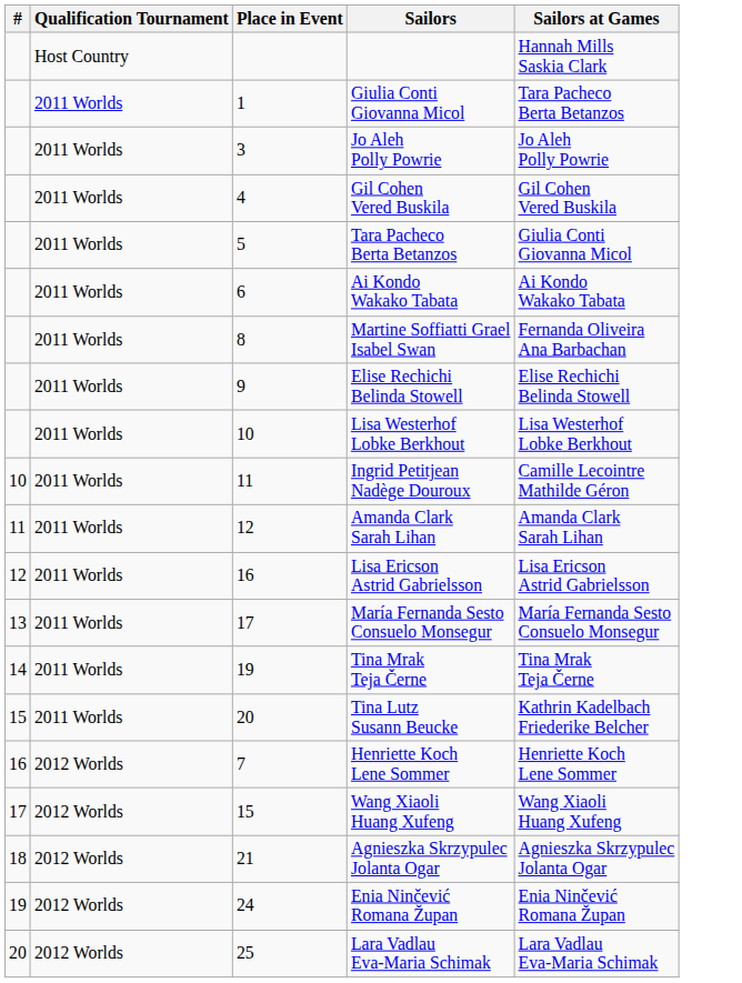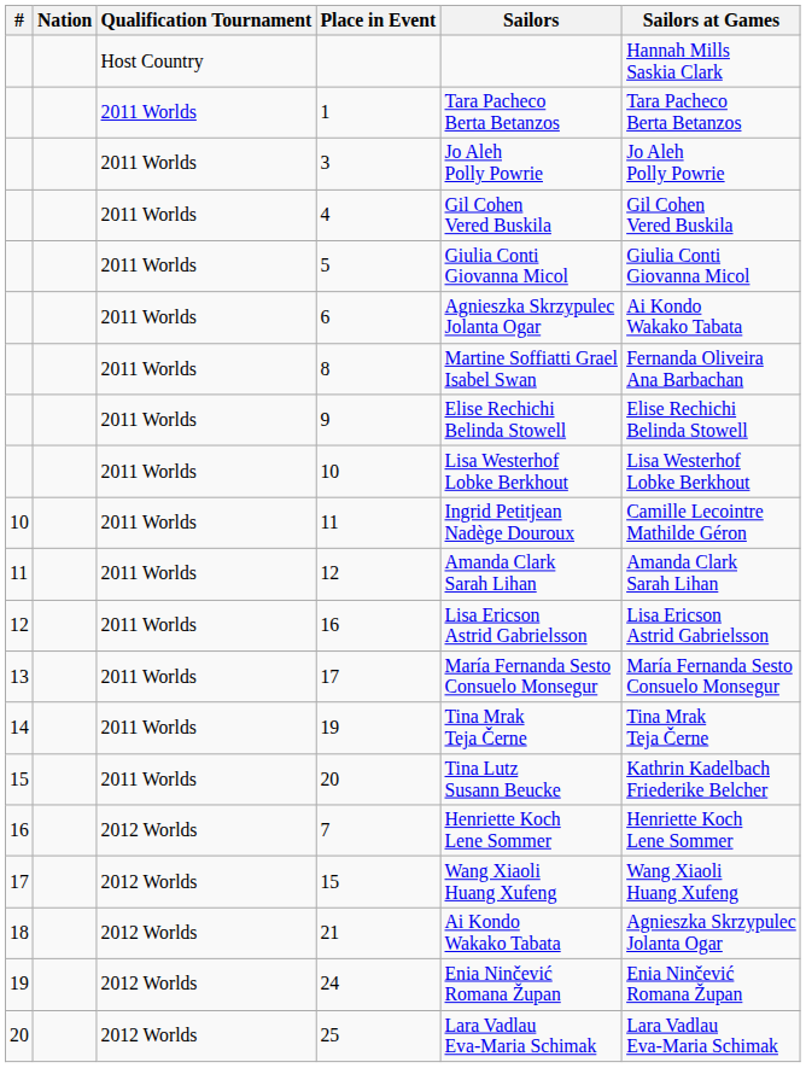+ column: Nation
1 | Sailors: Giulia Conti Giovanna Micol -> Tara Pacheco Berta Betanzos
5 | Sailors: Tara Pacheco Berta Betanzos -> Giulia Conti Giovanna Micol
6 | Sailors: Ai Kondo Wakako Tabata -> Agnieszka Skrzypulec Jolanta Ogar
21 | Sailors: Agnieszka Skrzypulec Jolanta Ogar -> Ai Kondo Wakako Tabata
